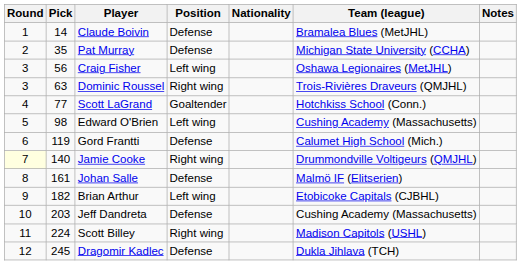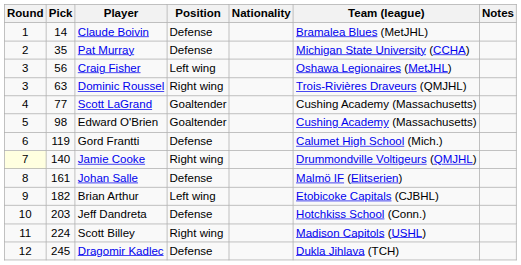Scott LaGrand | Team (league): Hotchkiss School (Conn.) -> Cushing Academy (Massachusetts)
Edward O'Brien | Position: Left wing -> Goaltender
Jeff Dandreta | Team (league): Cushing Academy (Massachusetts) -> Hotchkiss School (Conn.)
